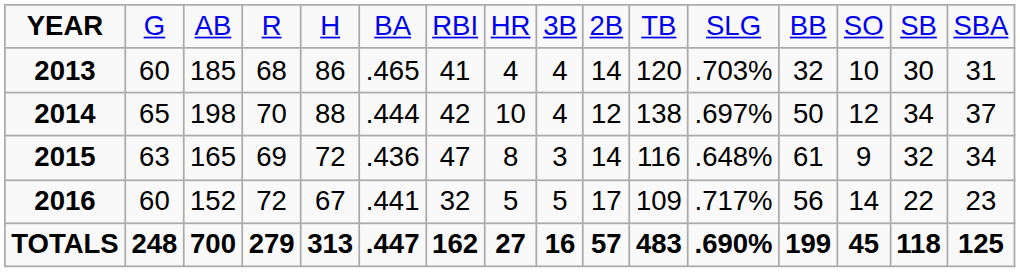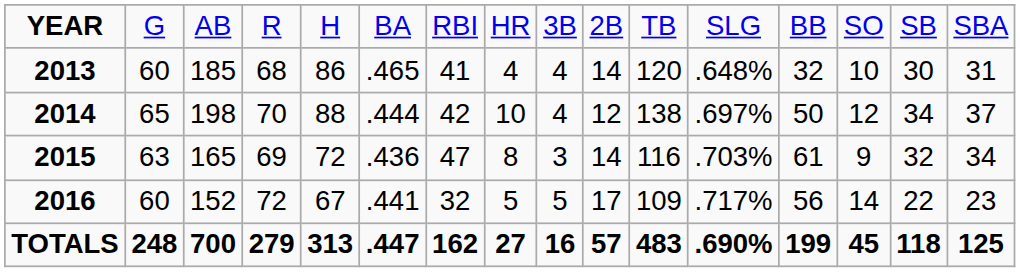2013 | column 12: .703% -> .648%
2015 | column 12: .648% -> .703%
